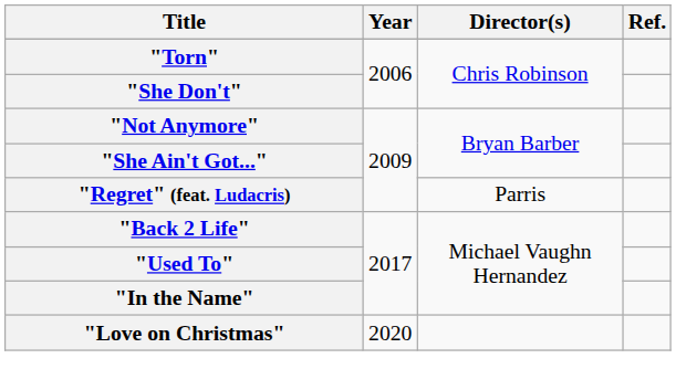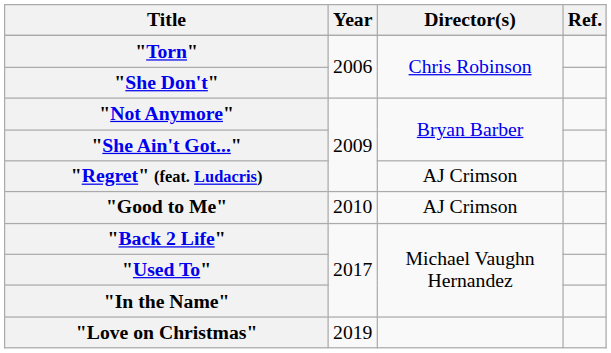"Regret" (feat. Ludacris) | Director(s): Parris -> AJ Crimson
+ row: "Good to Me" | 2010 | AJ Crimson
"Love on Christmas" | Year: 2020 -> 2019
